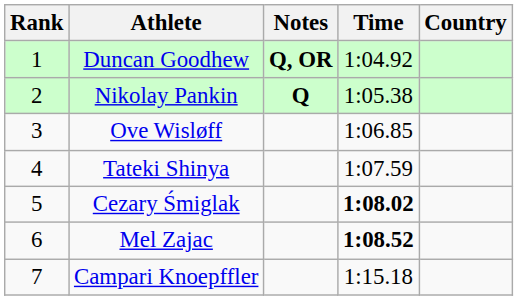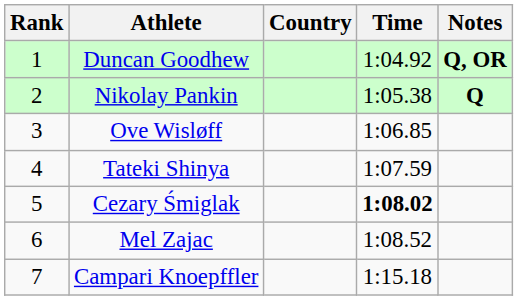columns swapped: Country <-> Notes
Mel Zajac | Time: bold -> normal
